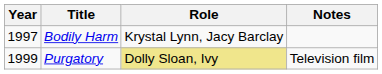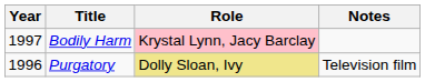Bodily Harm | Role: no background -> pink background
Purgatory | Year: 1999 -> 1996
